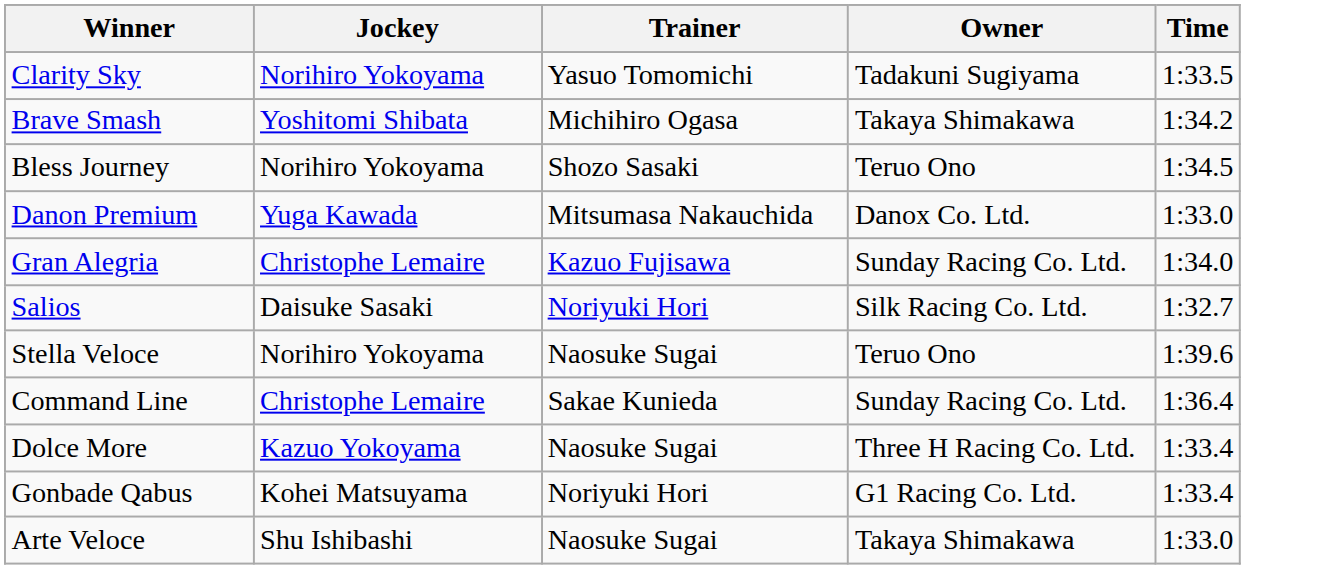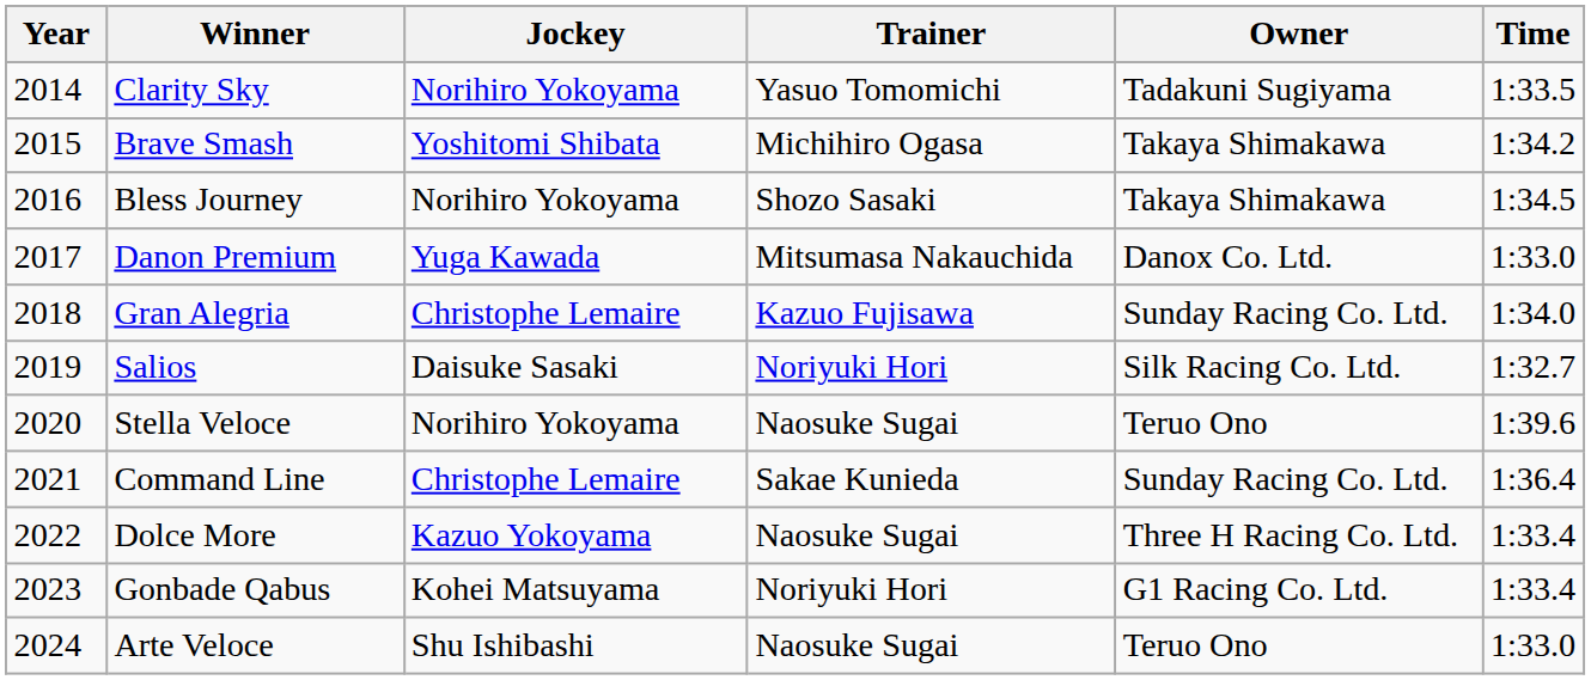+ column: Year | 2014 | 2015 | 2016 | 2017 | 2018 | 2019 | 2020 | 2021 | 2022 | 2023 | 2024
Bless Journey | Owner: Teruo Ono -> Takaya Shimakawa
Arte Veloce | Owner: Takaya Shimakawa -> Teruo Ono
